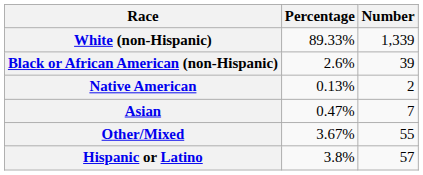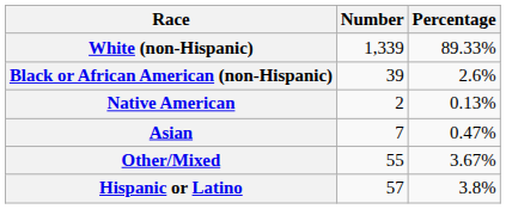columns swapped: Number <-> Percentage
